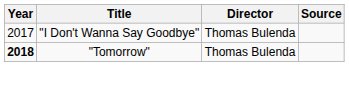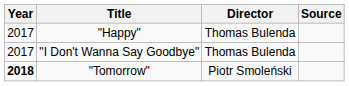+ row: 2017 | "Happy" | Thomas Bulenda
"Tomorrow" | Director: Thomas Bulenda -> Piotr Smoleński
